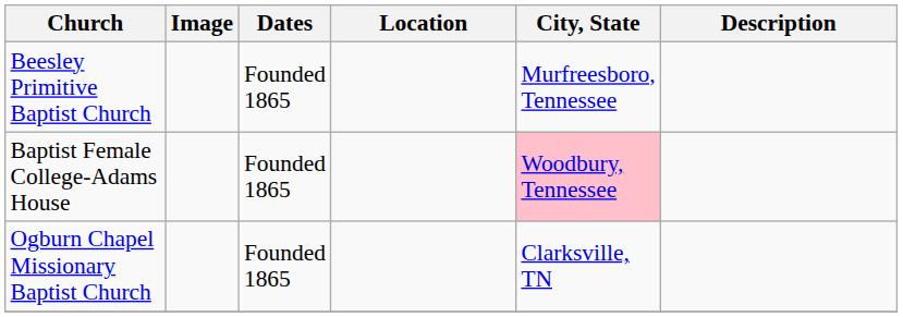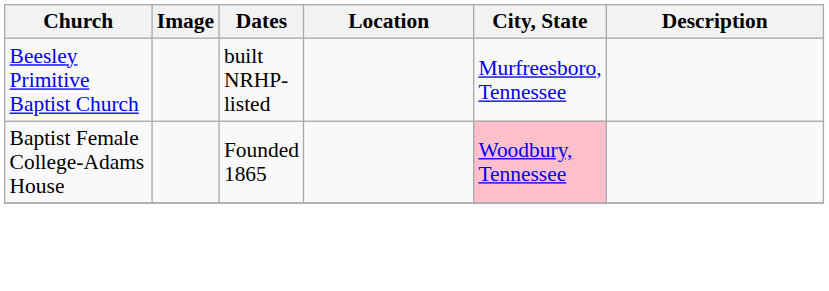Beesley Primitive Baptist Church | Dates: Founded 1865 -> built NRHP-listed
- row: Ogburn Chapel Missionary Baptist Church | Founded 1865 | Clarksville, TN
